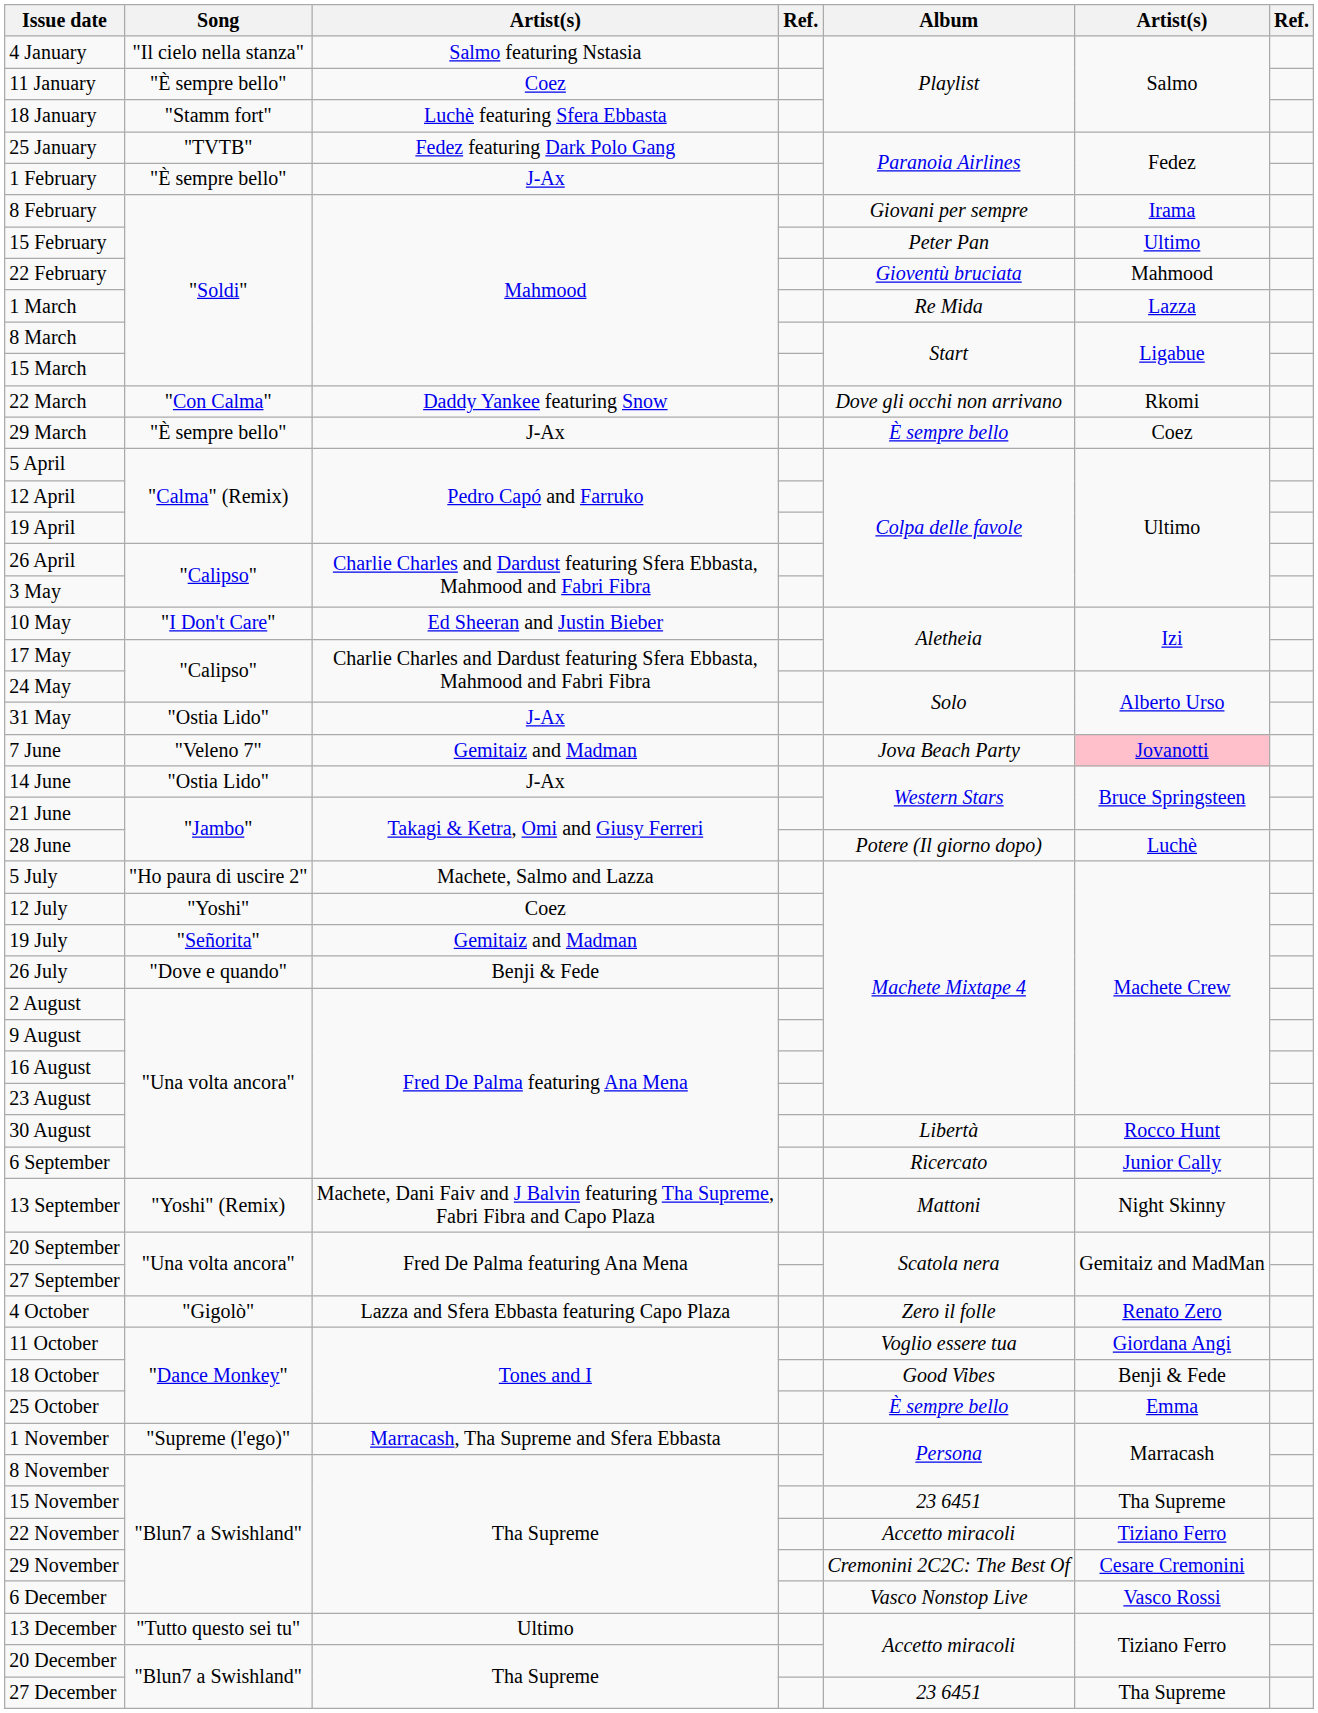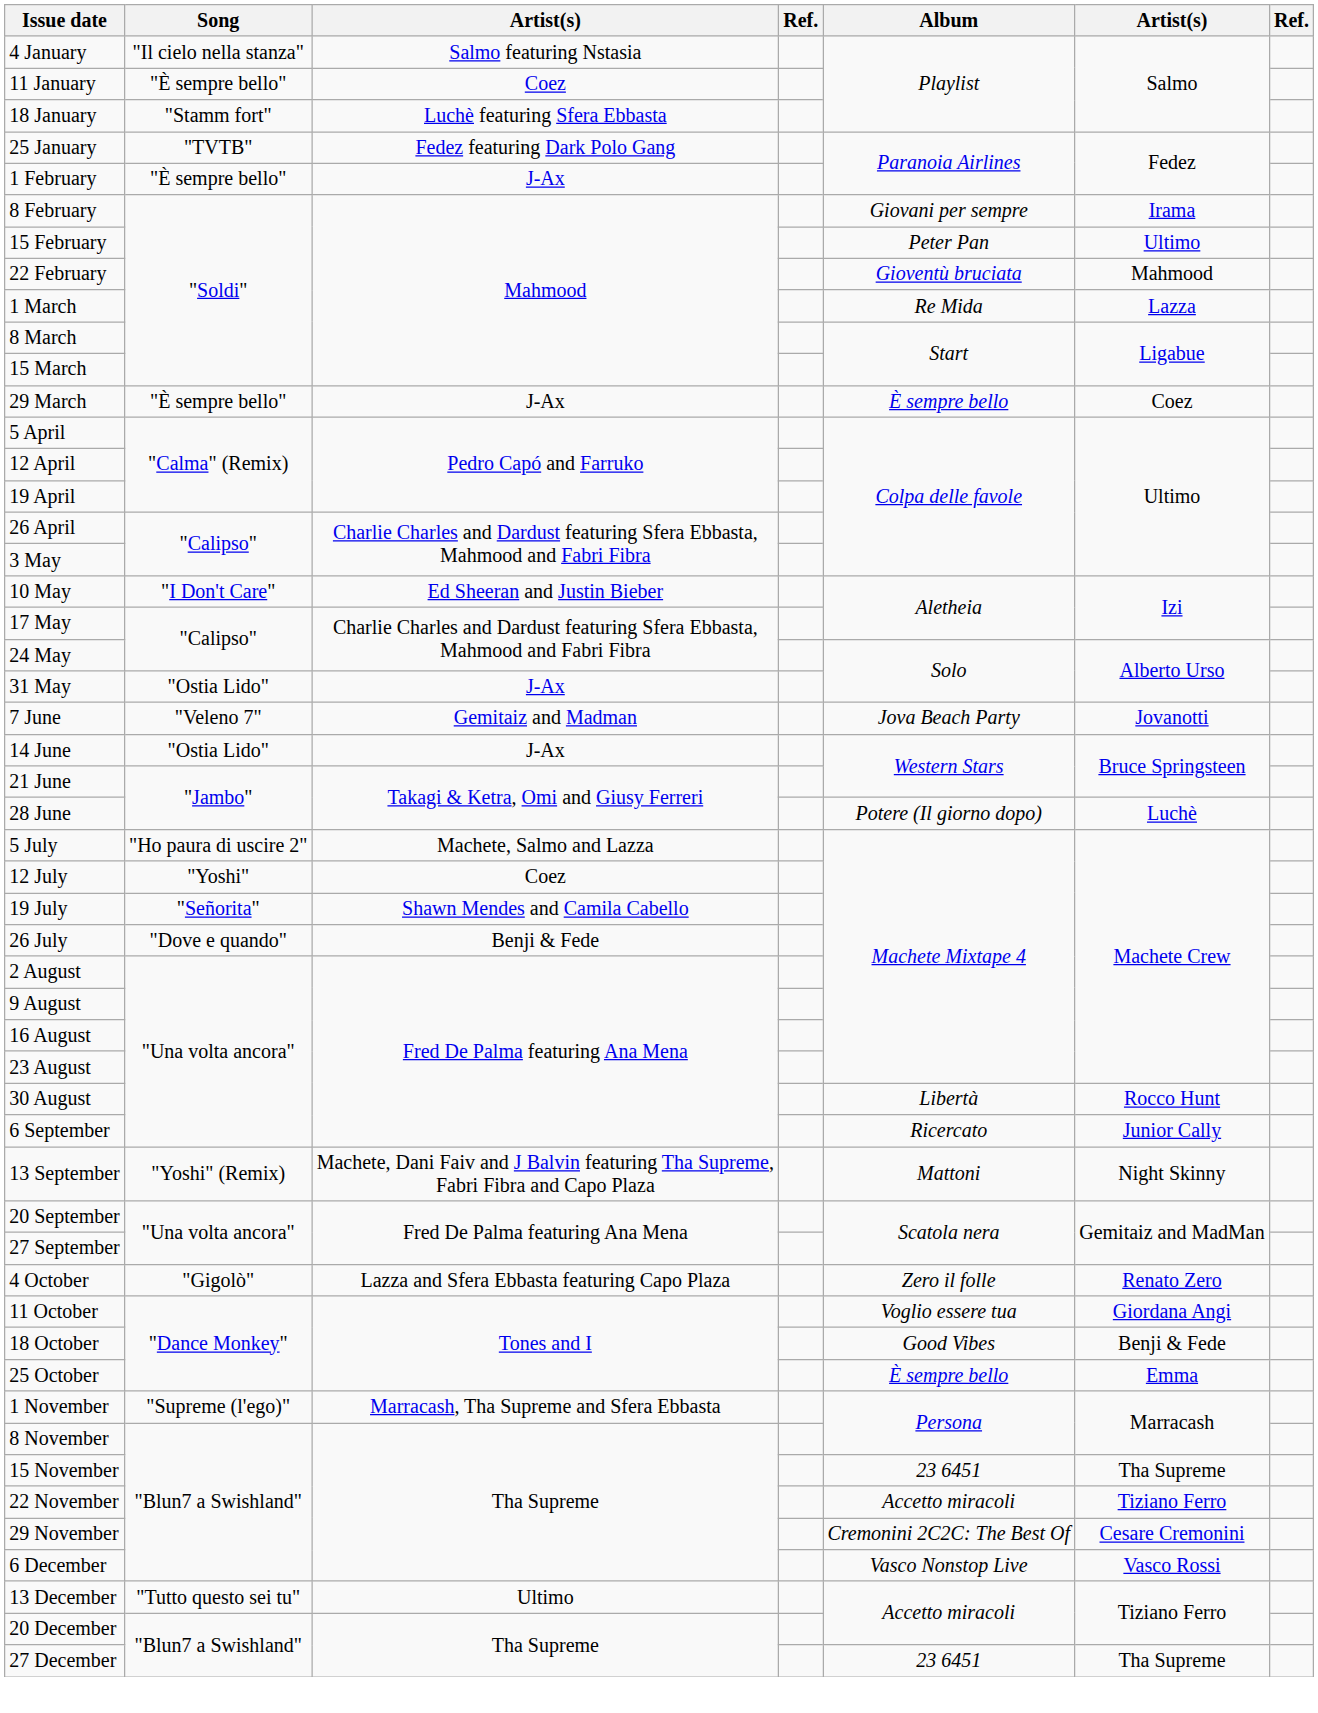- row: 22 March | "Con Calma" | Daddy Yankee featuring Snow | Dove gli occhi non arrivano | Rkomi
7 June | column 6: pink background -> no background
19 July | column 3: Gemitaiz and Madman -> Shawn Mendes and Camila Cabello
